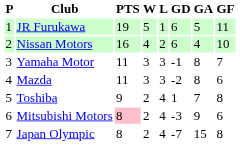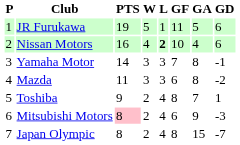columns swapped: GF <-> GD
Nissan Motors | L: normal -> bold
Yamaha Motor | PTS: 11 -> 14
